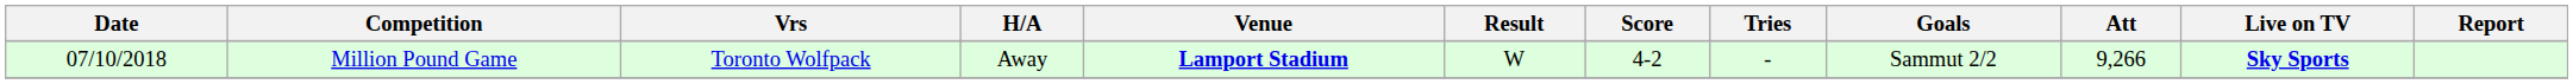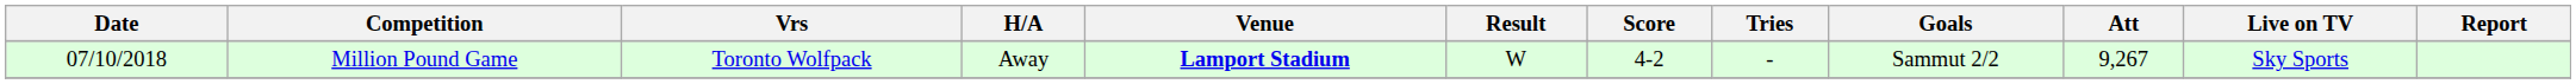Million Pound Game | Att: 9,266 -> 9,267
Million Pound Game | Live on TV: bold -> normal
